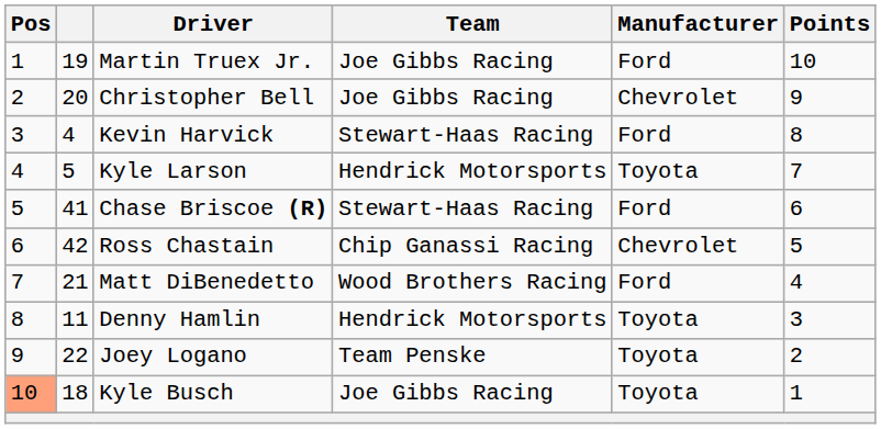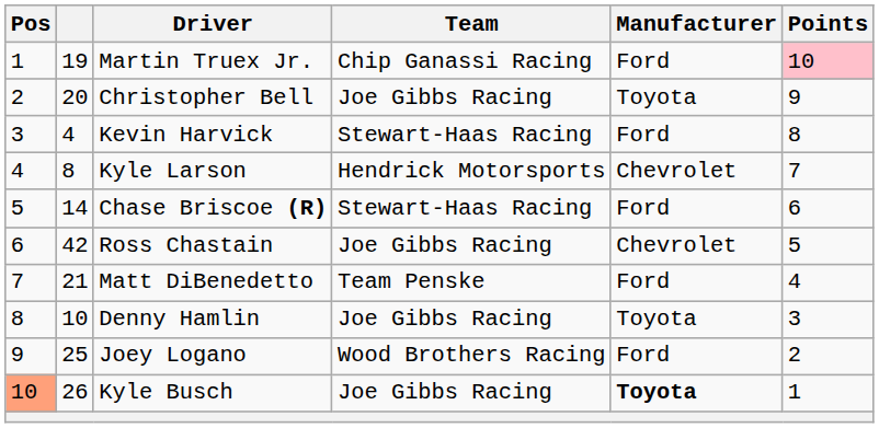Martin Truex Jr. | Team: Joe Gibbs Racing -> Chip Ganassi Racing
Martin Truex Jr. | Points: no background -> pink background
Christopher Bell | Manufacturer: Chevrolet -> Toyota
Kyle Larson | column 2: 5 -> 8
Kyle Larson | Manufacturer: Toyota -> Chevrolet
Chase Briscoe (R) | column 2: 41 -> 14
Ross Chastain | Team: Chip Ganassi Racing -> Joe Gibbs Racing
Matt DiBenedetto | Team: Wood Brothers Racing -> Team Penske
Denny Hamlin | column 2: 11 -> 10
Denny Hamlin | Team: Hendrick Motorsports -> Joe Gibbs Racing
Joey Logano | column 2: 22 -> 25
Joey Logano | Team: Team Penske -> Wood Brothers Racing
Joey Logano | Manufacturer: Toyota -> Ford
Kyle Busch | column 2: 18 -> 26
Kyle Busch | Manufacturer: normal -> bold
